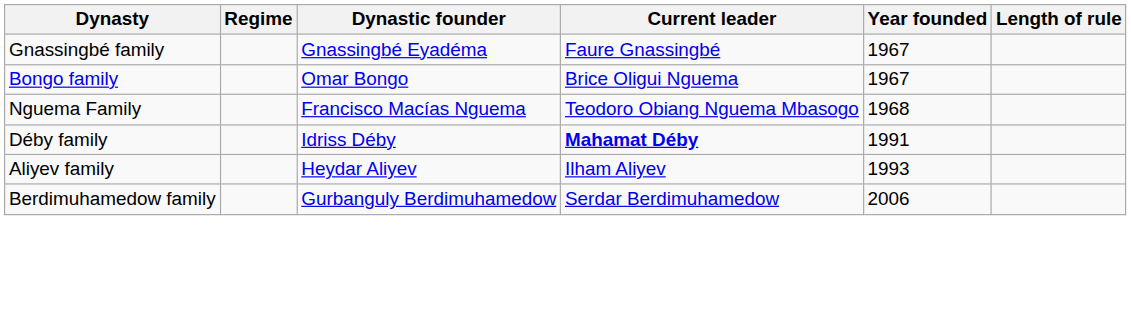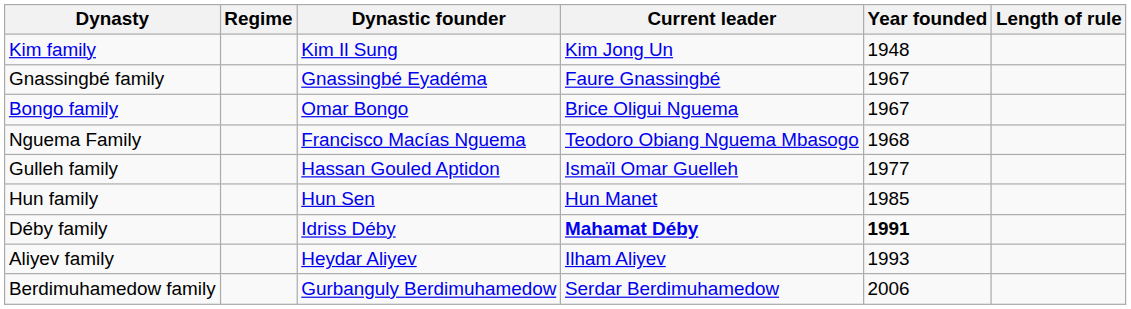+ row: Kim family | Kim Il Sung | Kim Jong Un | 1948
+ row: Gulleh family | Hassan Gouled Aptidon | Ismaïl Omar Guelleh | 1977
+ row: Hun family | Hun Sen | Hun Manet | 1985
Déby family | Year founded: normal -> bold
